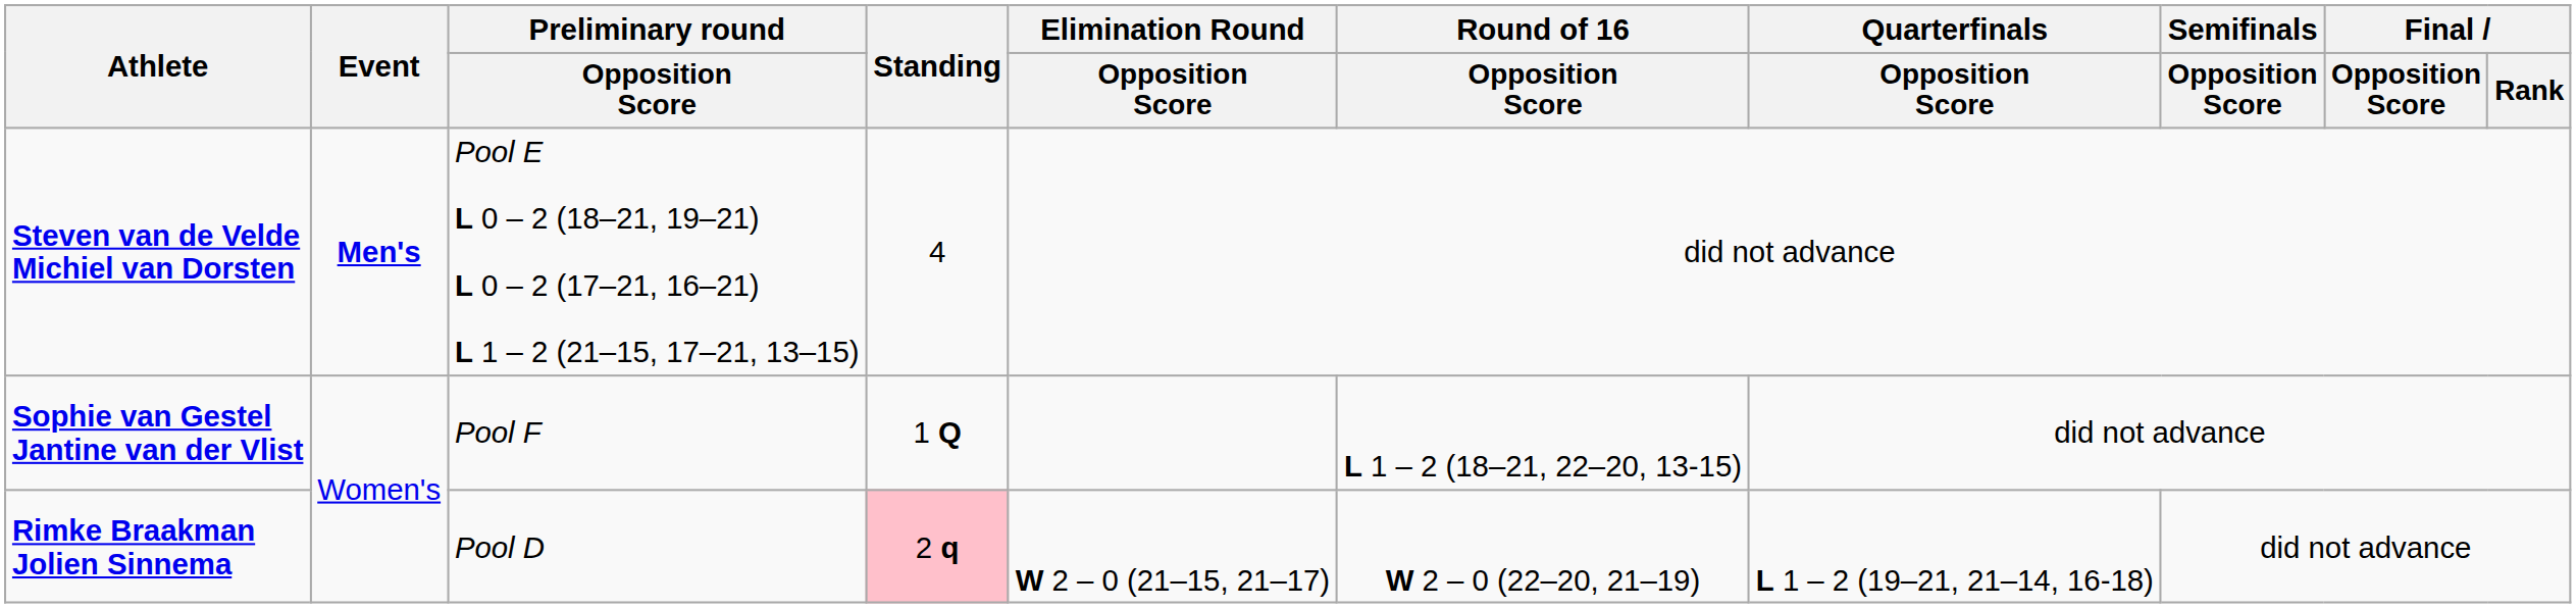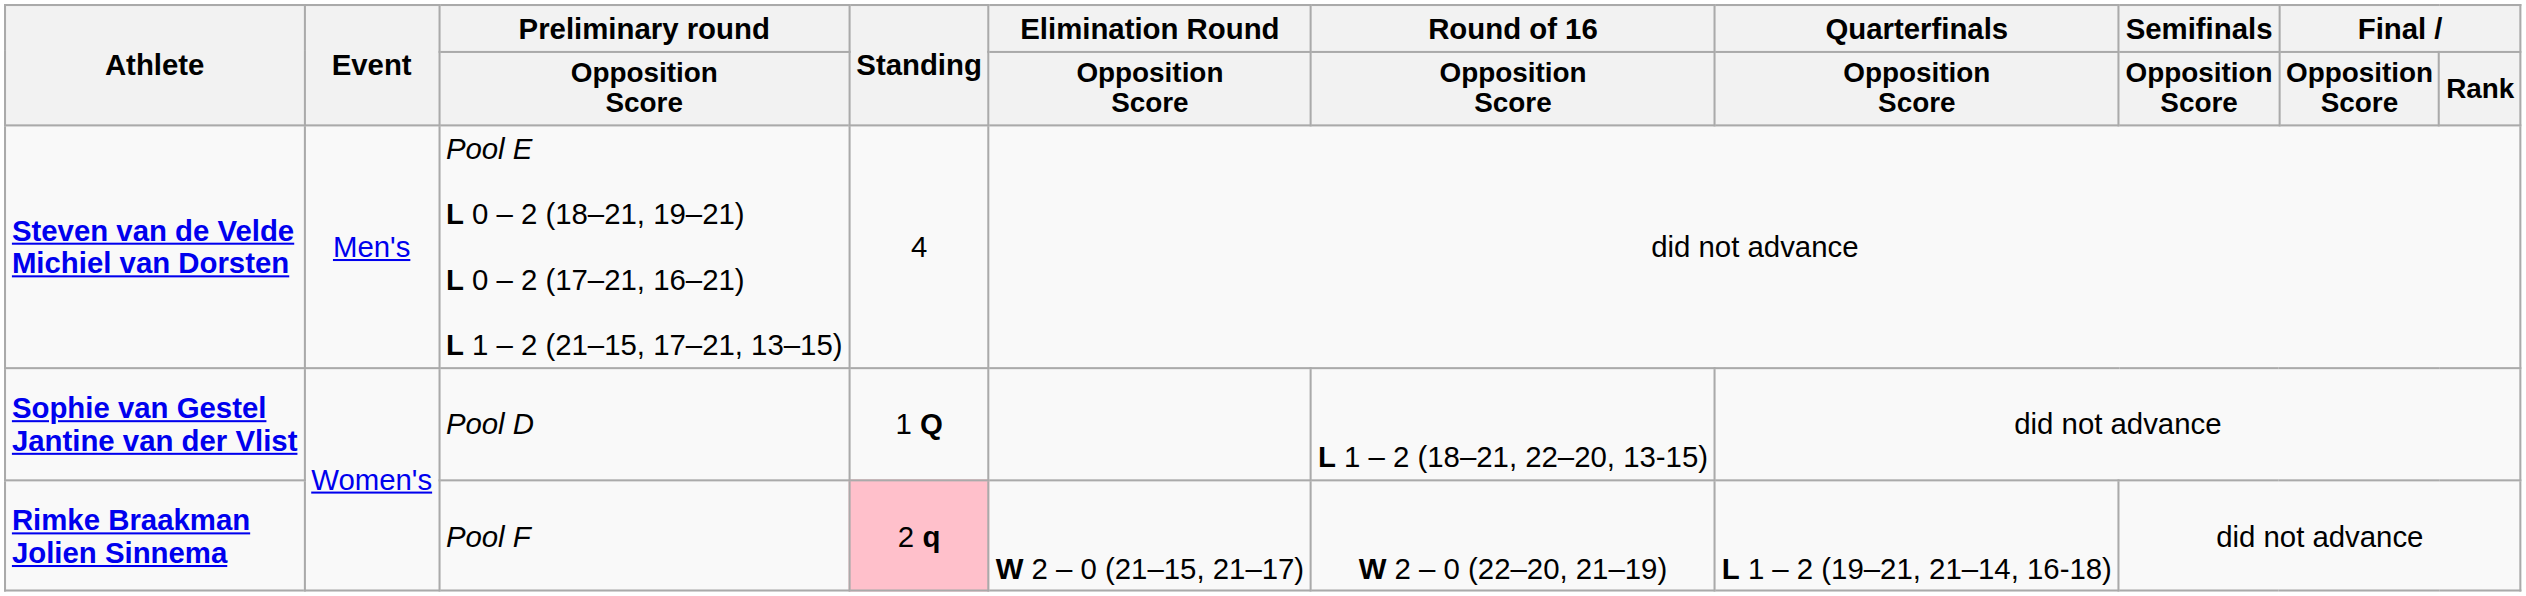Steven van de Velde Michiel van Dorsten | Event: bold -> normal
Sophie van Gestel Jantine van der Vlist | Preliminary round / Opposition Score: Pool F -> Pool D
Rimke Braakman Jolien Sinnema | Preliminary round / Opposition Score: Pool D -> Pool F
